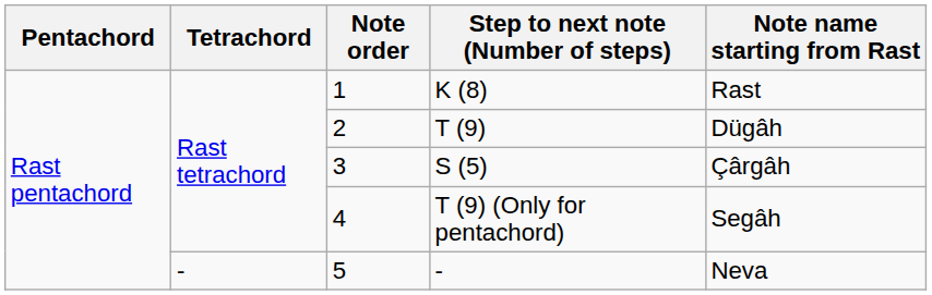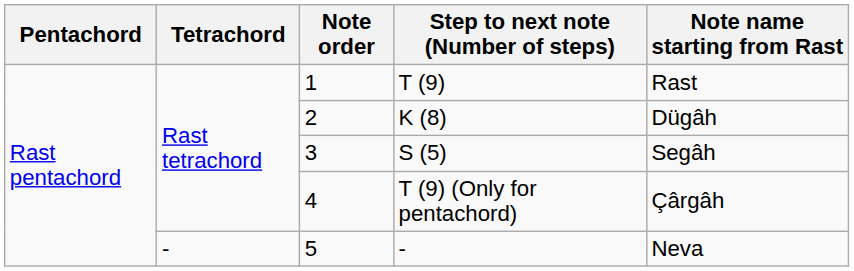1 | Step to next note (Number of steps): K (8) -> T (9)
2 | Step to next note (Number of steps): T (9) -> K (8)
3 | Note name starting from Rast: Çârgâh -> Segâh
4 | Note name starting from Rast: Segâh -> Çârgâh
